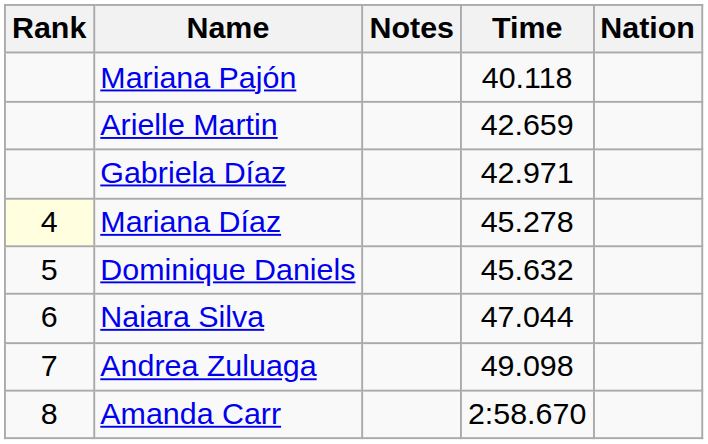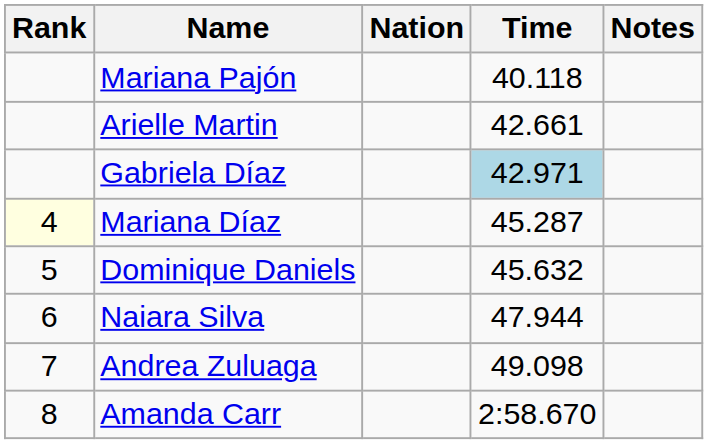columns swapped: Nation <-> Notes
Arielle Martin | Time: 42.659 -> 42.661
Gabriela Díaz | Time: no background -> lightblue background
Mariana Díaz | Time: 45.278 -> 45.287
Naiara Silva | Time: 47.044 -> 47.944
